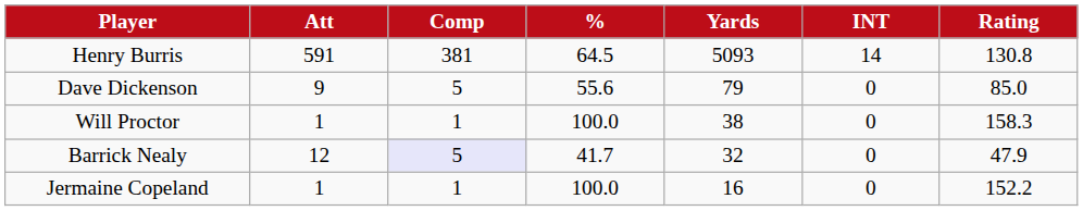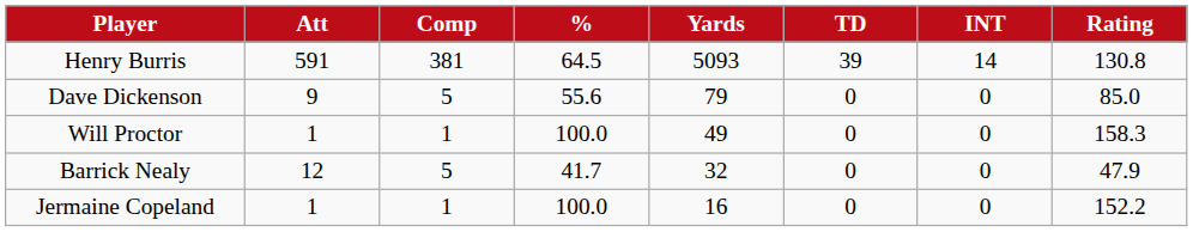+ column: TD | 39 | 0 | 0 | 0 | 0
Will Proctor | Yards: 38 -> 49
Barrick Nealy | Comp: lavender background -> no background
